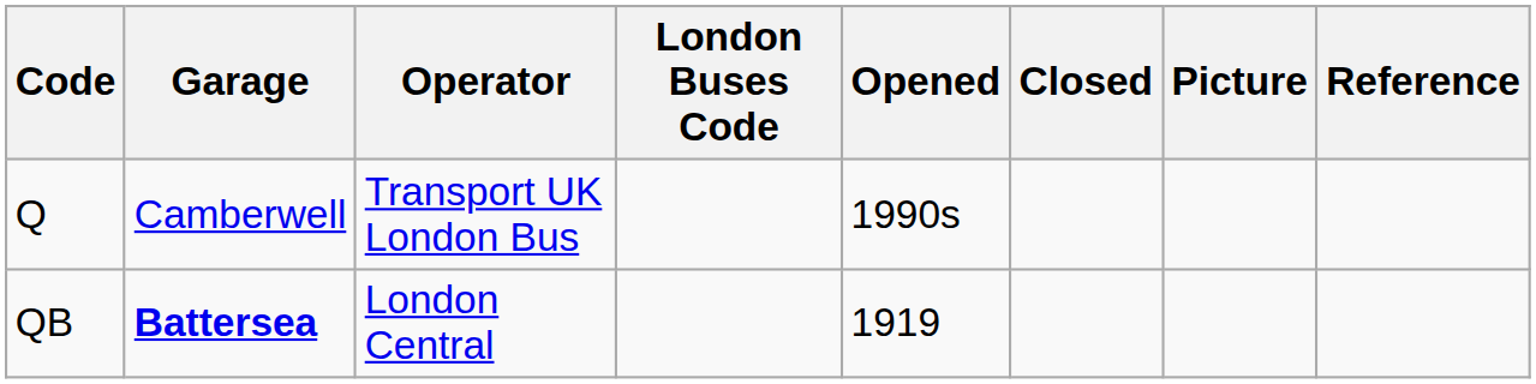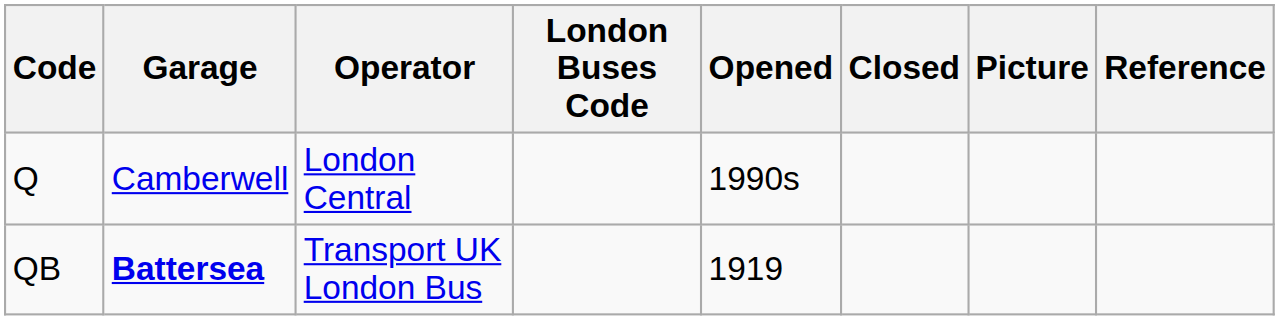Q | Operator: Transport UK London Bus -> London Central
QB | Operator: London Central -> Transport UK London Bus
